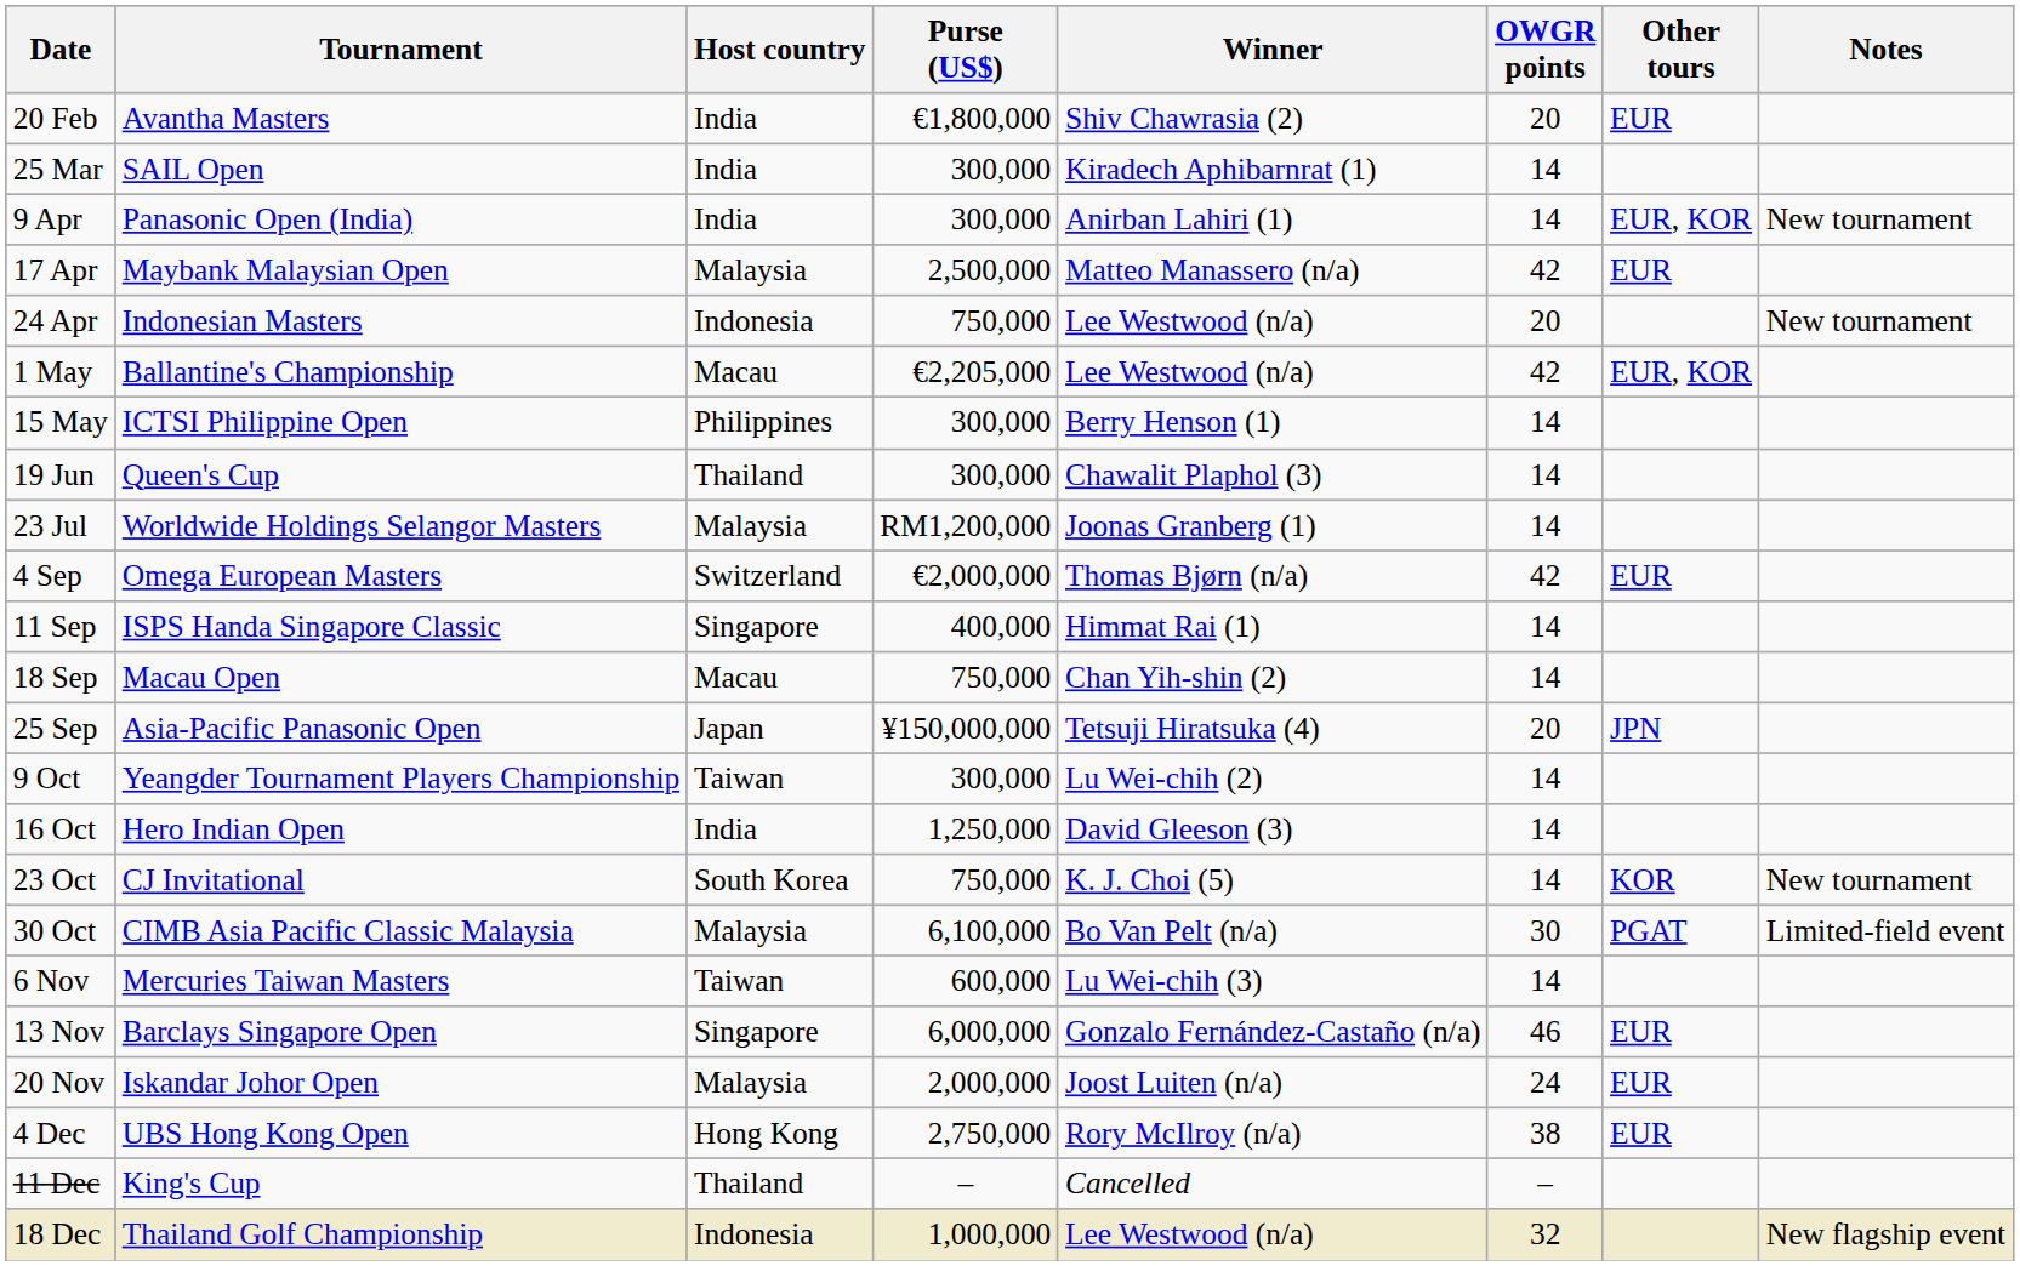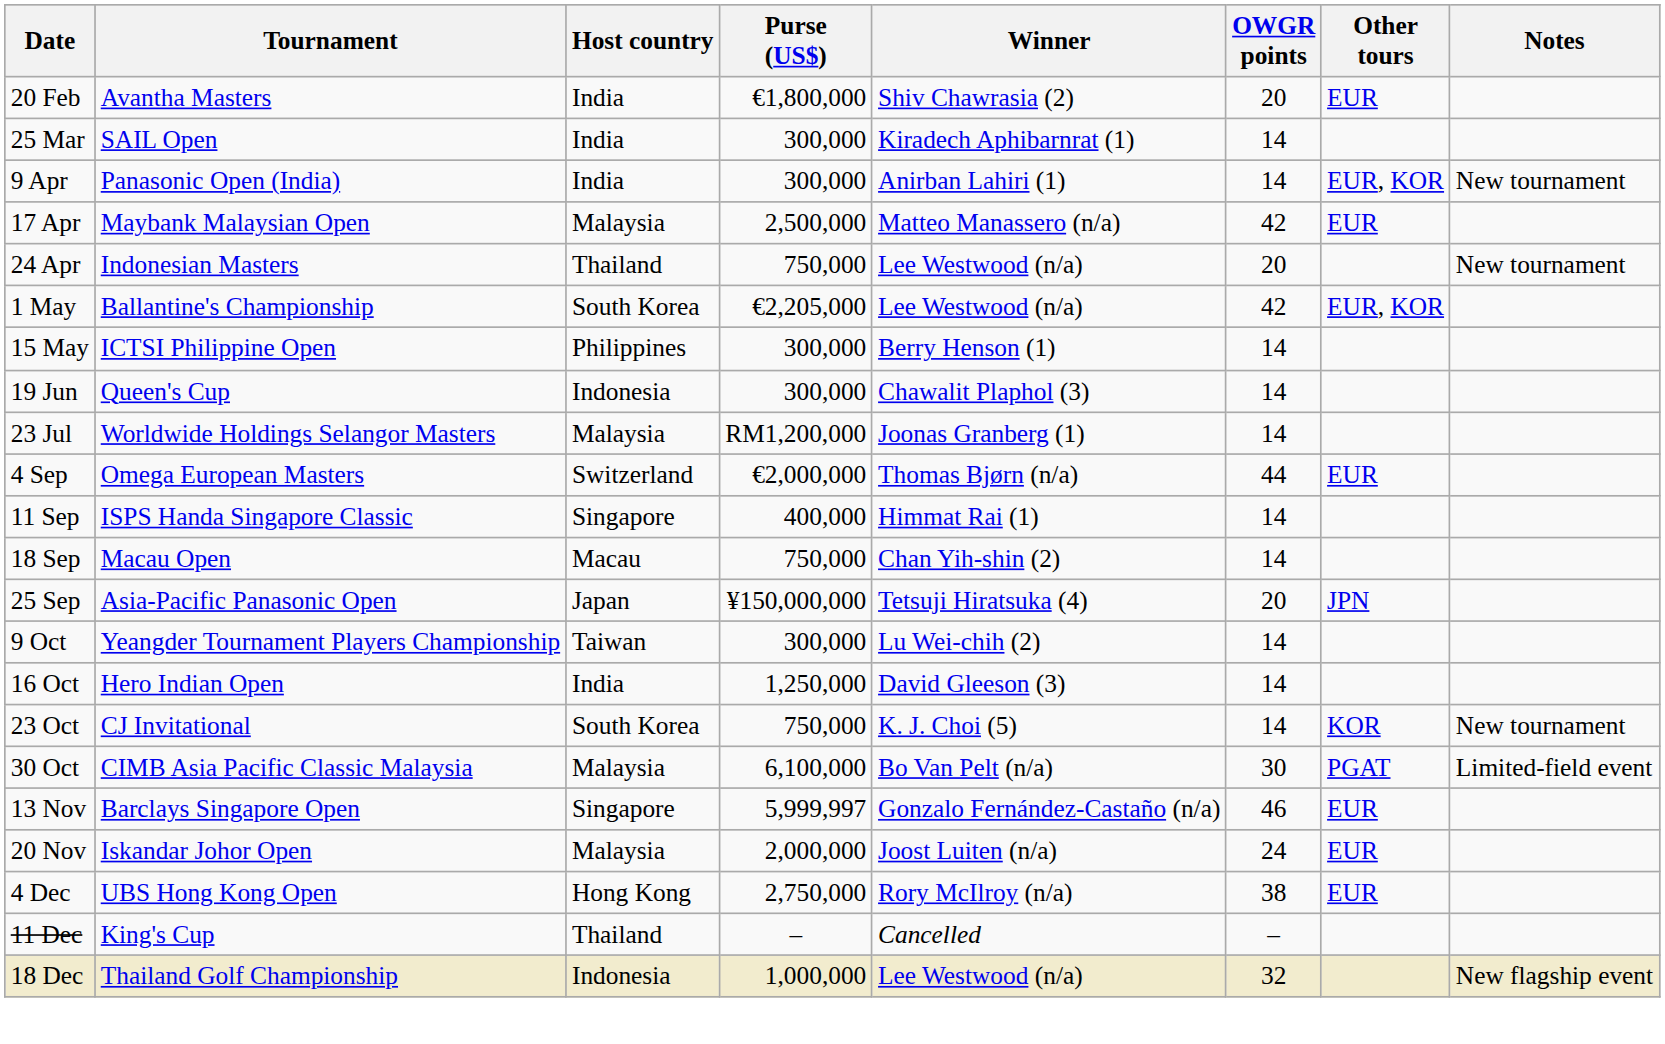24 Apr | Host country: Indonesia -> Thailand
1 May | Host country: Macau -> South Korea
19 Jun | Host country: Thailand -> Indonesia
4 Sep | OWGR points: 42 -> 44
- row: 6 Nov | Mercuries Taiwan Masters | Taiwan | 600,000 | Lu Wei-chih (3) | 14
13 Nov | Purse (US$): 6,000,000 -> 5,999,997
